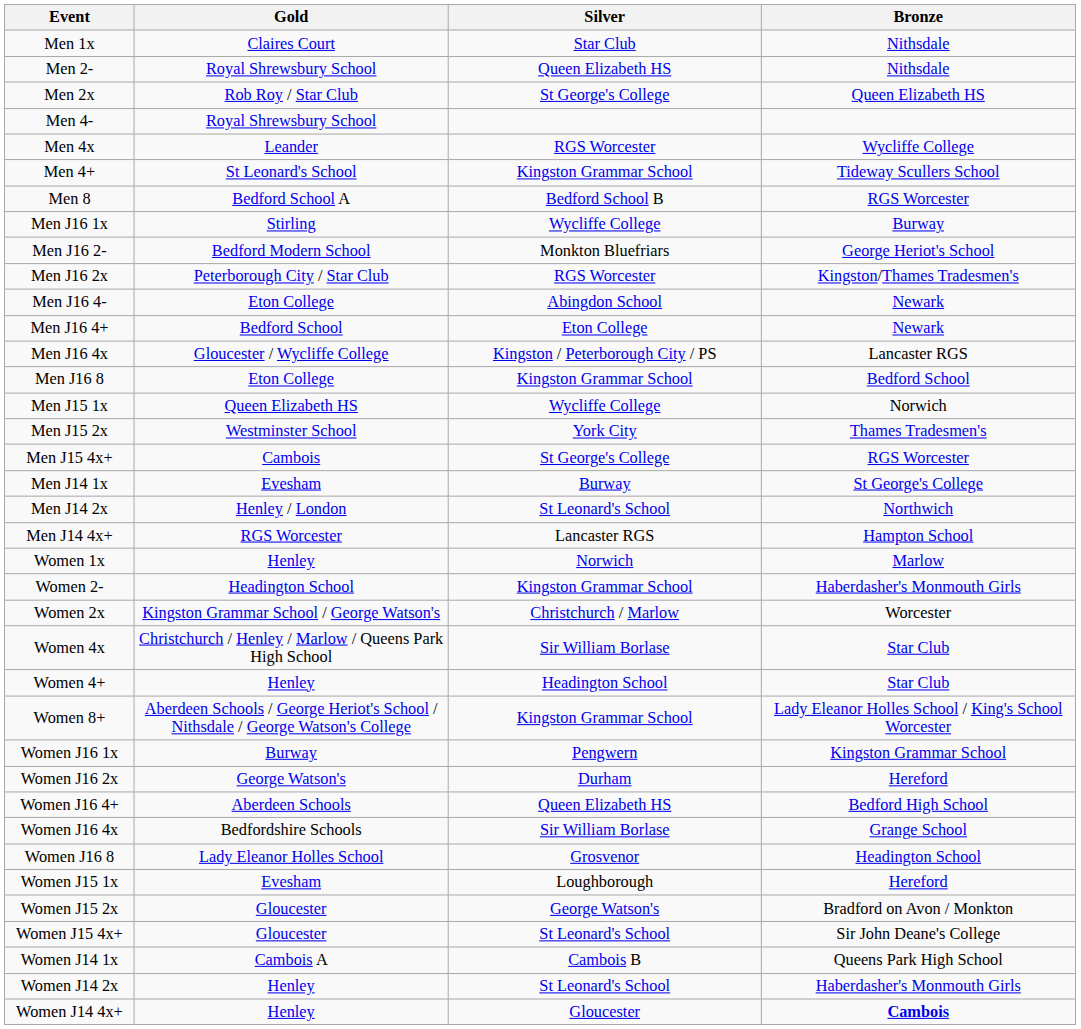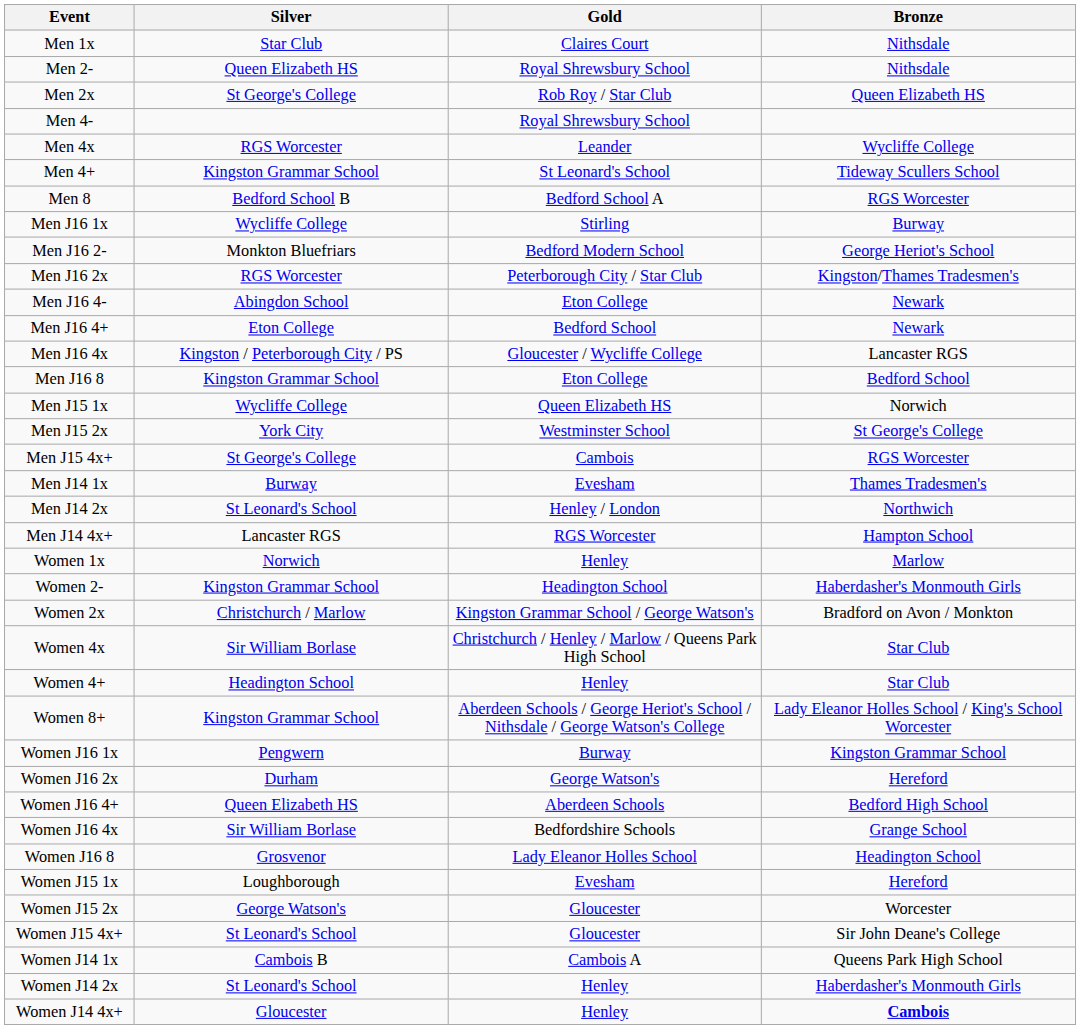columns swapped: Gold <-> Silver
Men J15 2x | Bronze: Thames Tradesmen's -> St George's College
Men J14 1x | Bronze: St George's College -> Thames Tradesmen's
Women 2x | Bronze: Worcester -> Bradford on Avon / Monkton
Women J15 2x | Bronze: Bradford on Avon / Monkton -> Worcester
